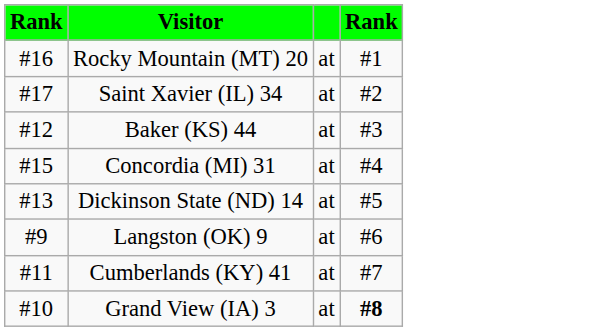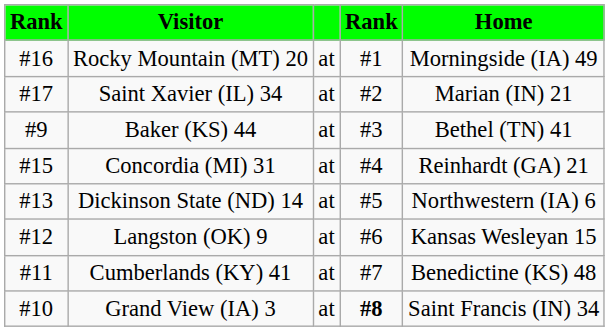+ column: Home | Morningside (IA) 49 | Marian (IN) 21 | Bethel (TN) 41 | Reinhardt (GA) 21 | Northwestern (IA) 6 | Kansas Wesleyan 15 | Benedictine (KS) 48 | Saint Francis (IN) 34
Baker (KS) 44 | column 1: #12 -> #9
Langston (OK) 9 | column 1: #9 -> #12
